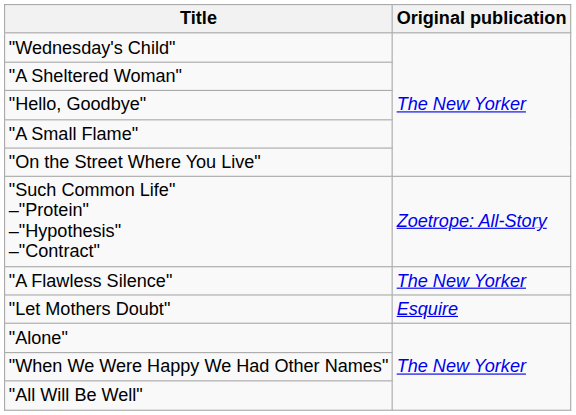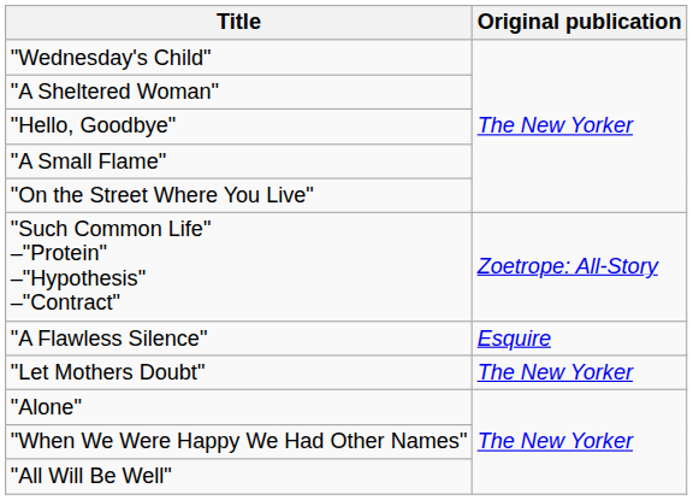"A Flawless Silence" | Original publication: The New Yorker -> Esquire
"Let Mothers Doubt" | Original publication: Esquire -> The New Yorker
